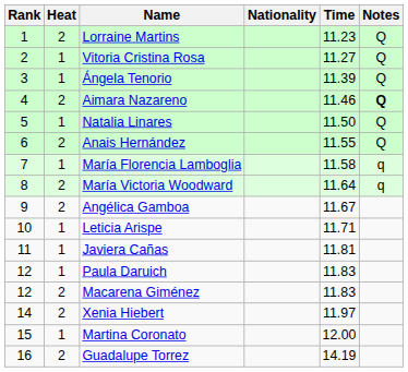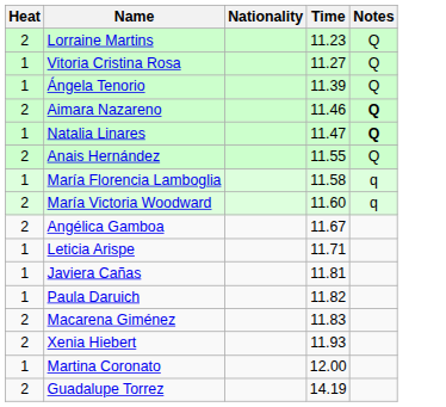- column: Rank | 1 | 2 | 3 | 4 | 5 | 6 | 7 | 8 | 9 | 10 | 11 | 12 | 12 | 14 | 15 | 16
Natalia Linares | Time: 11.50 -> 11.47
Natalia Linares | Notes: normal -> bold
María Victoria Woodward | Time: 11.64 -> 11.60
Paula Daruich | Time: 11.83 -> 11.82
Xenia Hiebert | Time: 11.97 -> 11.93
